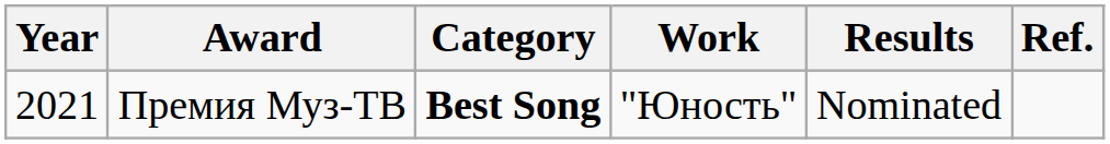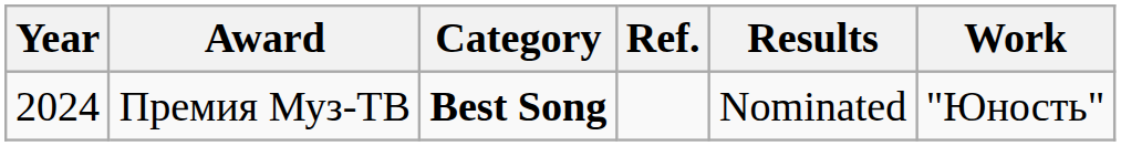columns swapped: Work <-> Ref.
Премия Муз-ТВ | Year: 2021 -> 2024
